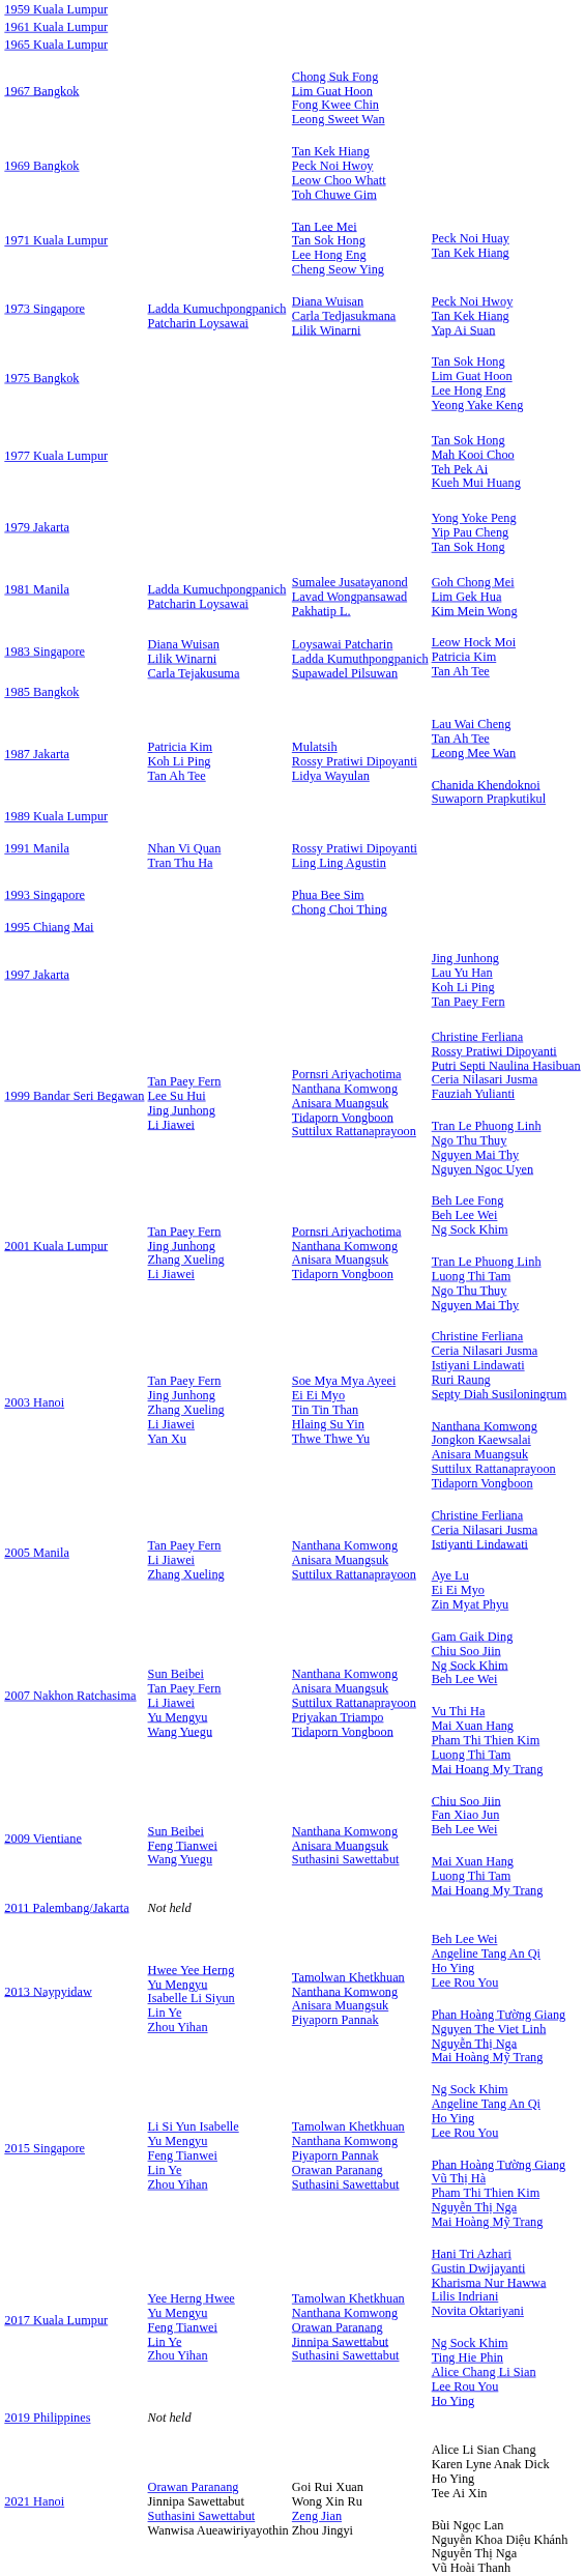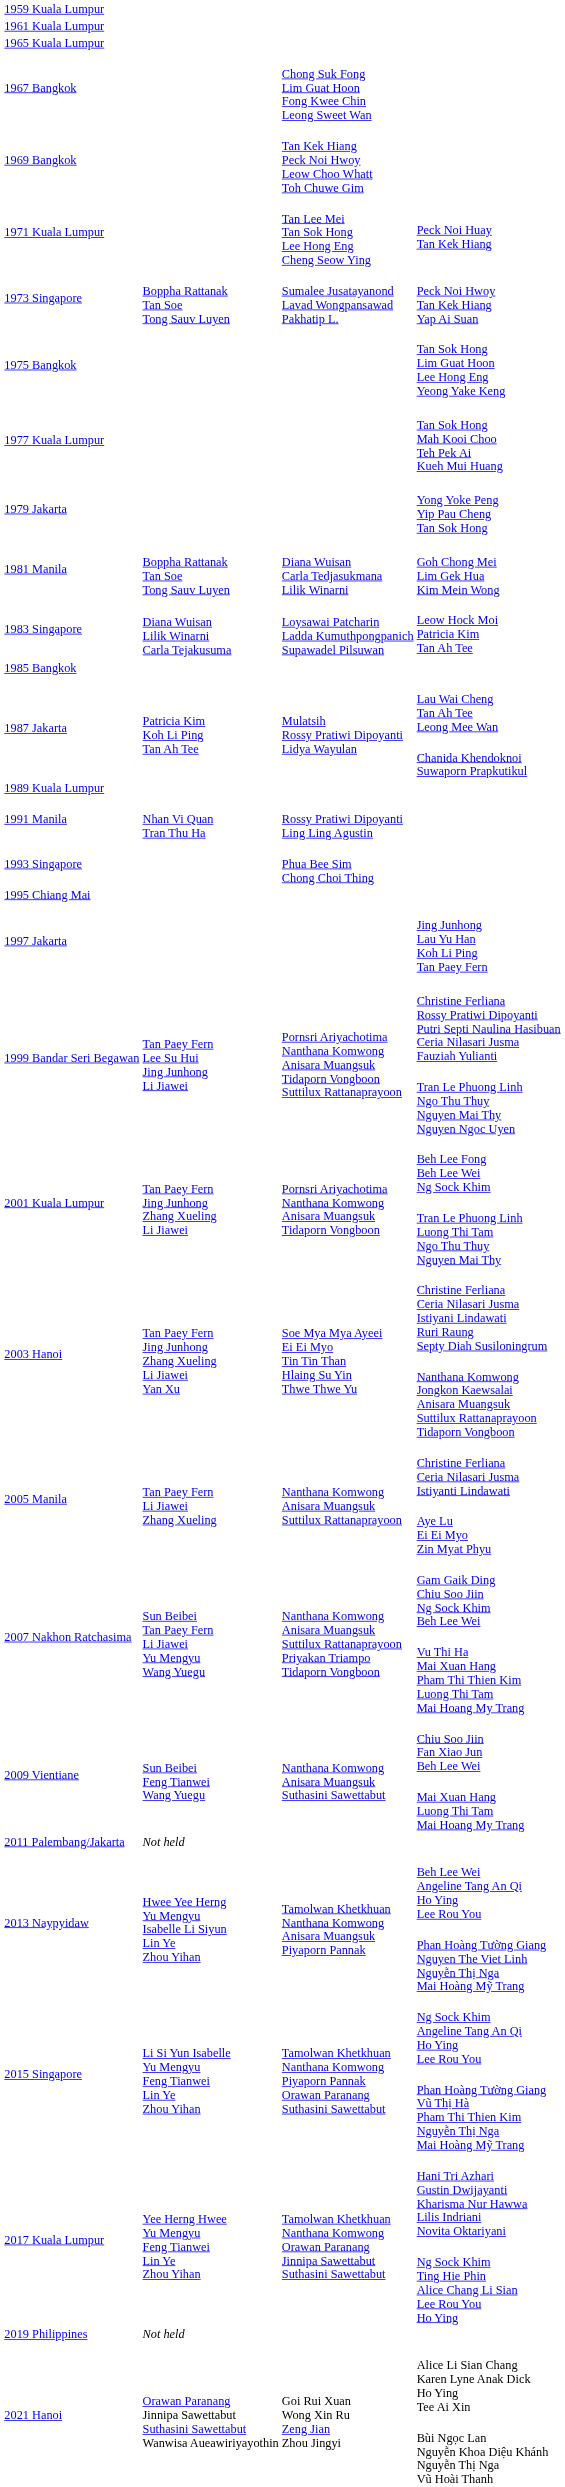Peck Noi Hwoy Tan Kek Hiang Yap Ai Suan | column 2: Ladda Kumuchpongpanich Patcharin Loysawai -> Boppha Rattanak Tan Soe Tong Sauv Luyen
Peck Noi Hwoy Tan Kek Hiang Yap Ai Suan | column 3: Diana Wuisan Carla Tedjasukmana Lilik Winarni -> Sumalee Jusatayanond Lavad Wongpansawad Pakhatip L.
Goh Chong Mei Lim Gek Hua Kim Mein Wong | column 2: Ladda Kumuchpongpanich Patcharin Loysawai -> Boppha Rattanak Tan Soe Tong Sauv Luyen
Goh Chong Mei Lim Gek Hua Kim Mein Wong | column 3: Sumalee Jusatayanond Lavad Wongpansawad Pakhatip L. -> Diana Wuisan Carla Tedjasukmana Lilik Winarni
